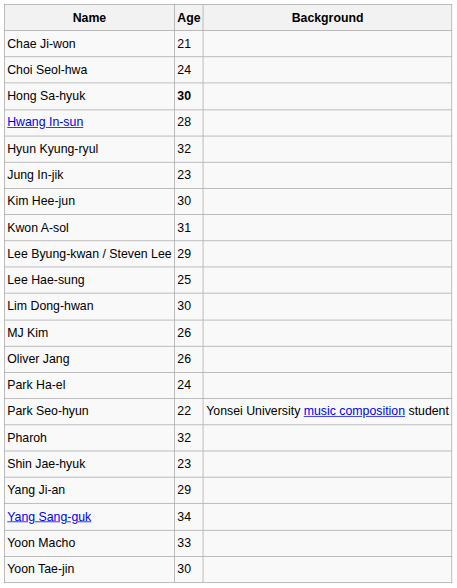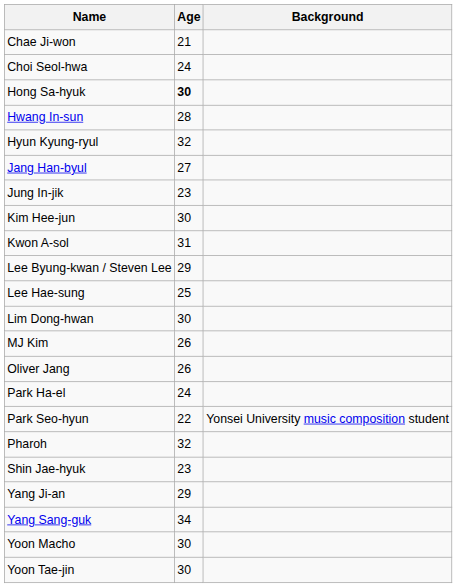+ row: Jang Han-byul | 27
Yoon Macho | Age: 33 -> 30
